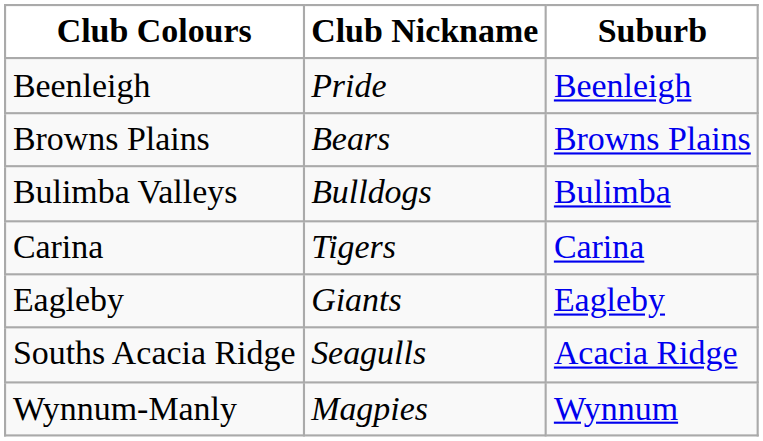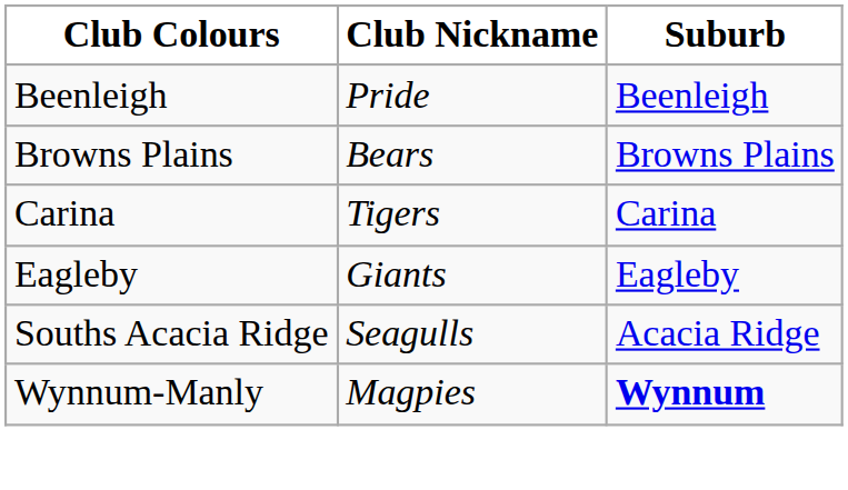- row: Bulimba Valleys | Bulldogs | Bulimba
Wynnum-Manly | Suburb: normal -> bold
